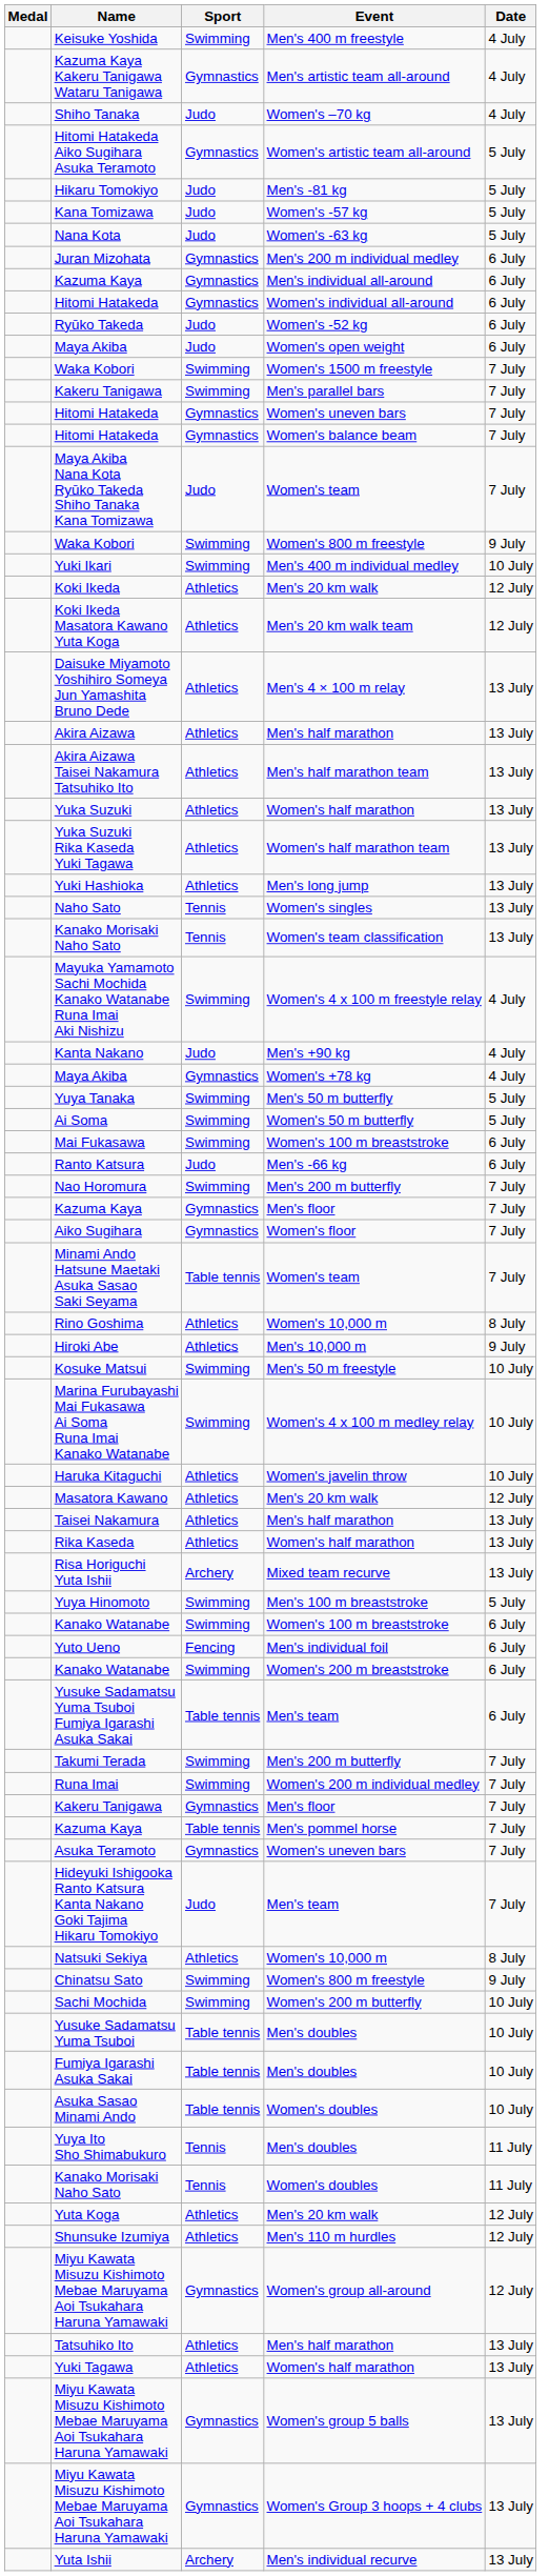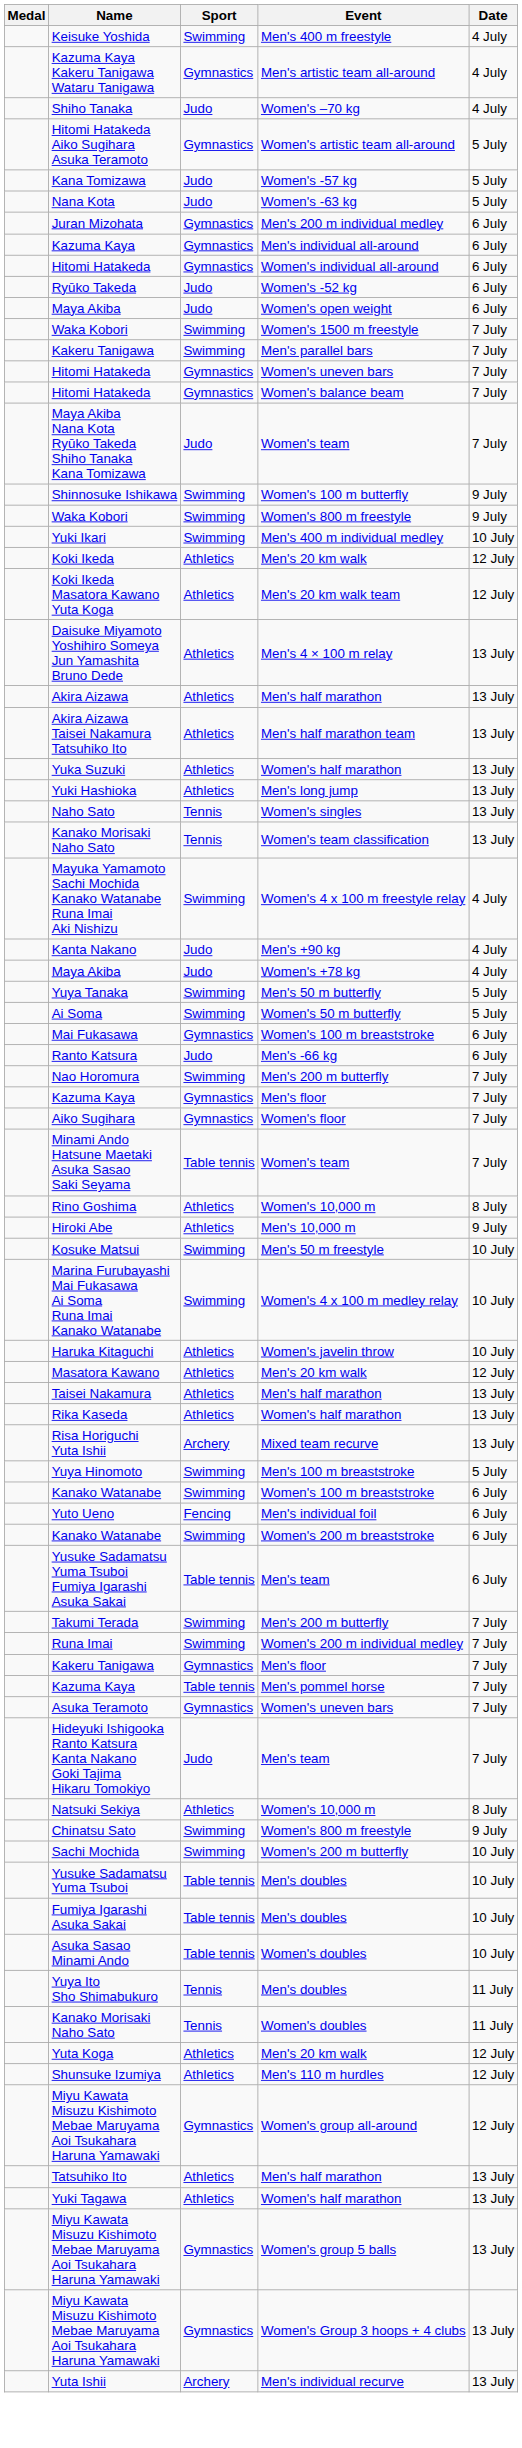- row: Hikaru Tomokiyo | Judo | Men's -81 kg | 5 July
+ row: Shinnosuke Ishikawa | Swimming | Women's 100 m butterfly | 9 July
- row: Yuka Suzuki Rika Kaseda Yuki Tagawa | Athletics | Women's half marathon team | 13 July
Maya Akiba / Women's +78 kg | Sport: Gymnastics -> Judo
Mai Fukasawa | Sport: Swimming -> Gymnastics
